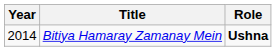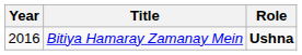Bitiya Hamaray Zamanay Mein | Year: 2014 -> 2016
